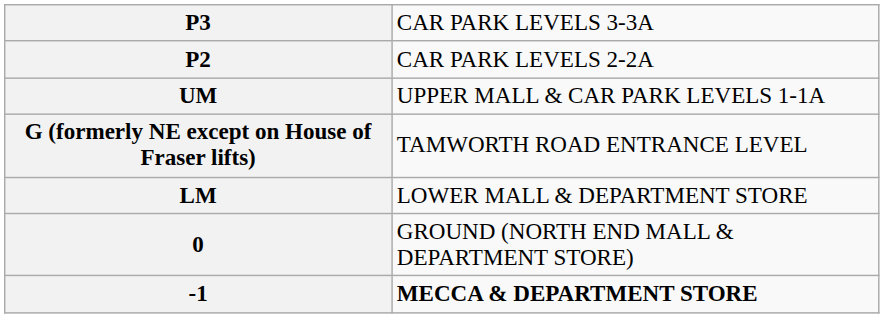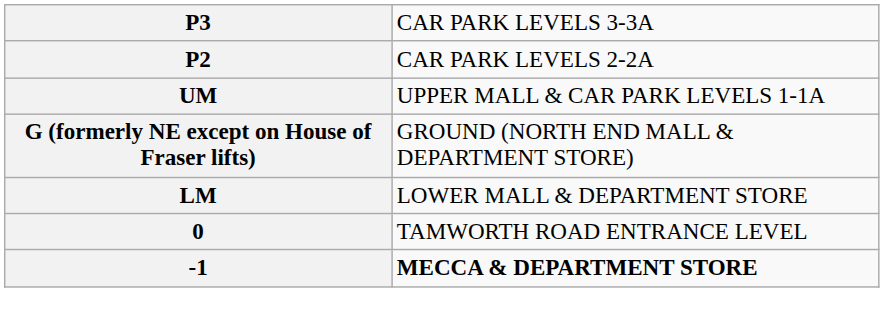G (formerly NE except on House of Fraser lifts) | column 2: TAMWORTH ROAD ENTRANCE LEVEL -> GROUND (NORTH END MALL & DEPARTMENT STORE)
0 | column 2: GROUND (NORTH END MALL & DEPARTMENT STORE) -> TAMWORTH ROAD ENTRANCE LEVEL
